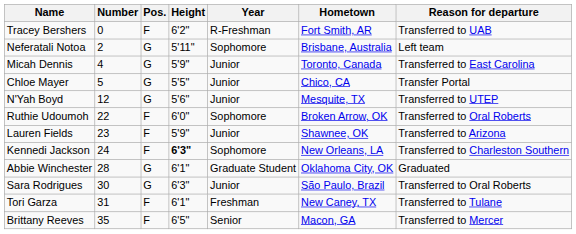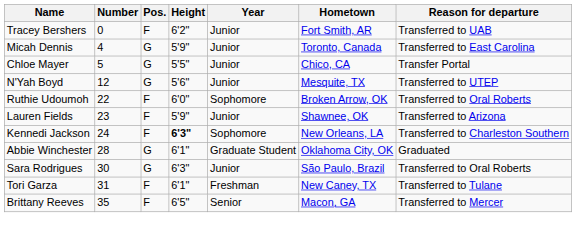Tracey Bershers | Year: R-Freshman -> Junior
- row: Neferatali Notoa | 2 | G | 5'11" | Sophomore | Brisbane, Australia | Left team
